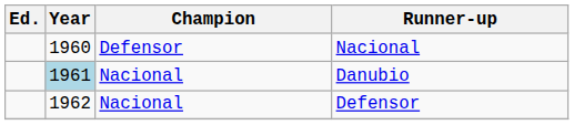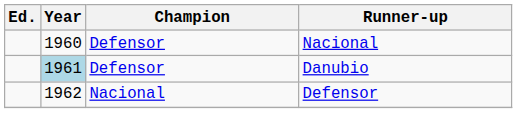Danubio | Champion: Nacional -> Defensor
